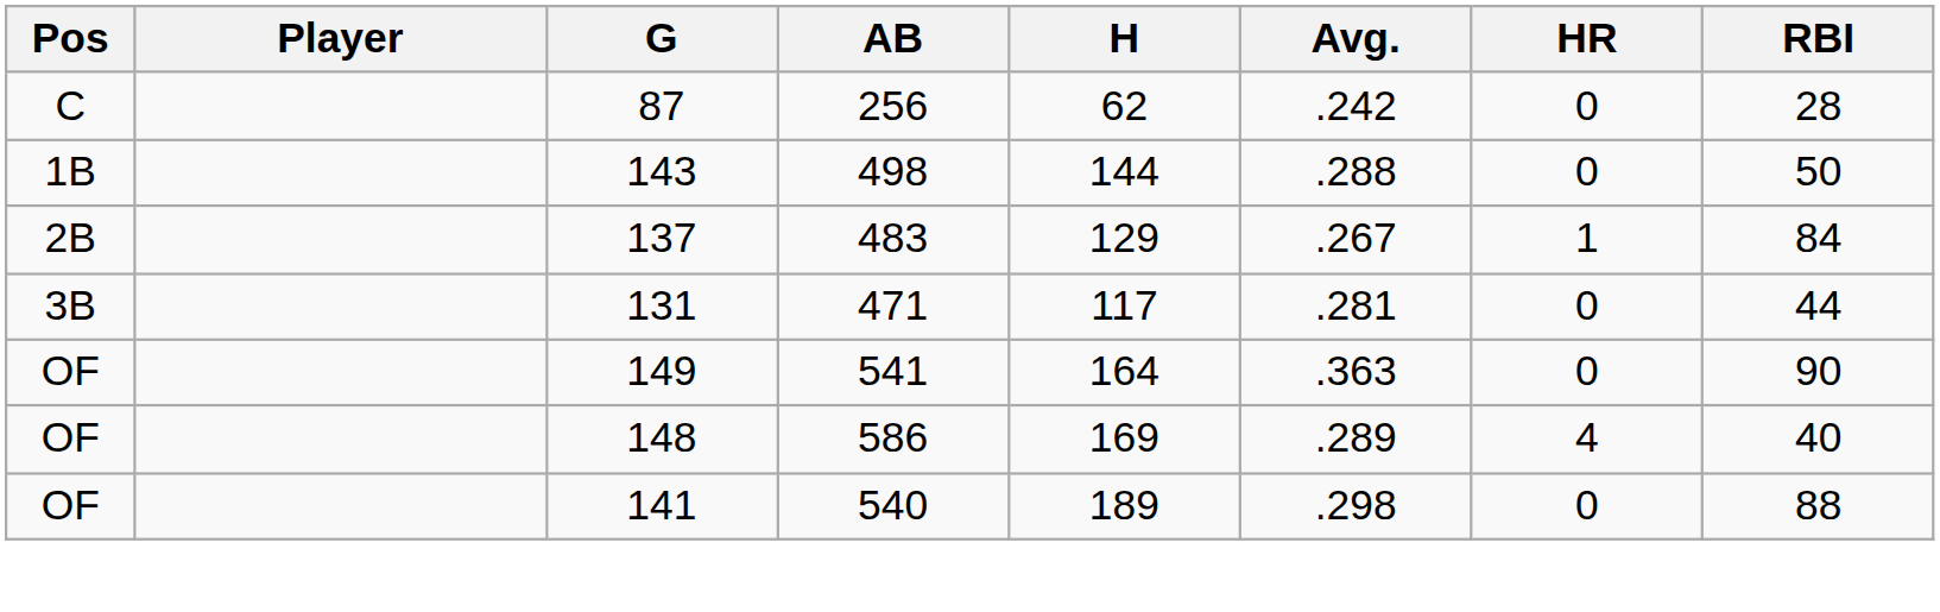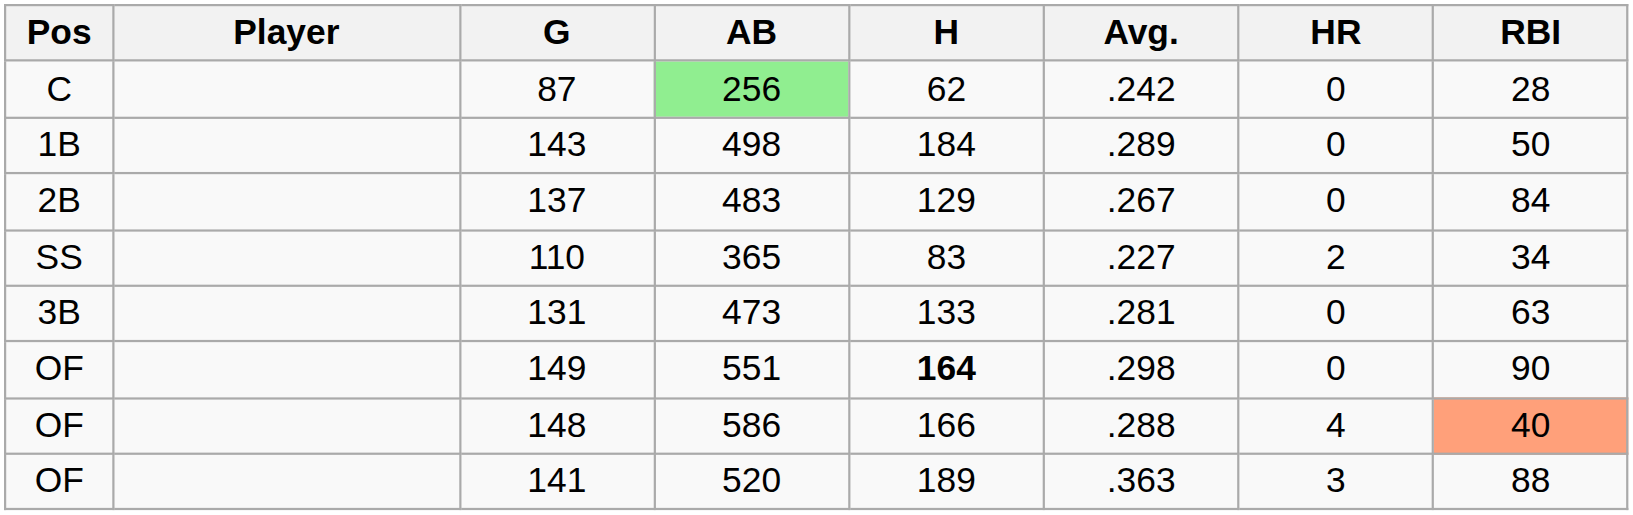87 | AB: no background -> lightgreen background
143 | H: 144 -> 184
143 | Avg.: .288 -> .289
137 | HR: 1 -> 0
+ row: SS | 110 | 365 | 83 | .227 | 2 | 34
131 | AB: 471 -> 473
131 | H: 117 -> 133
131 | RBI: 44 -> 63
149 | AB: 541 -> 551
149 | H: normal -> bold
149 | Avg.: .363 -> .298
148 | H: 169 -> 166
148 | Avg.: .289 -> .288
148 | RBI: no background -> lightsalmon background
141 | AB: 540 -> 520
141 | Avg.: .298 -> .363
141 | HR: 0 -> 3
